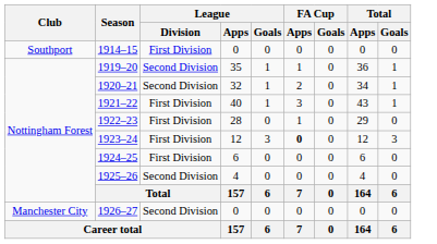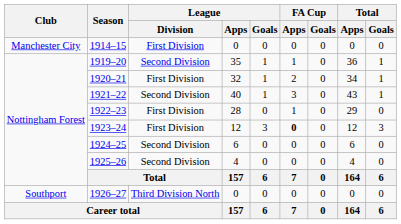1914–15 | Club: Southport -> Manchester City
1920–21 | League / Division: Second Division -> First Division
1921–22 | League / Division: First Division -> Second Division
1924–25 | League / Division: First Division -> Second Division
1926–27 | Club: Manchester City -> Southport
1926–27 | League / Division: Second Division -> Third Division North
